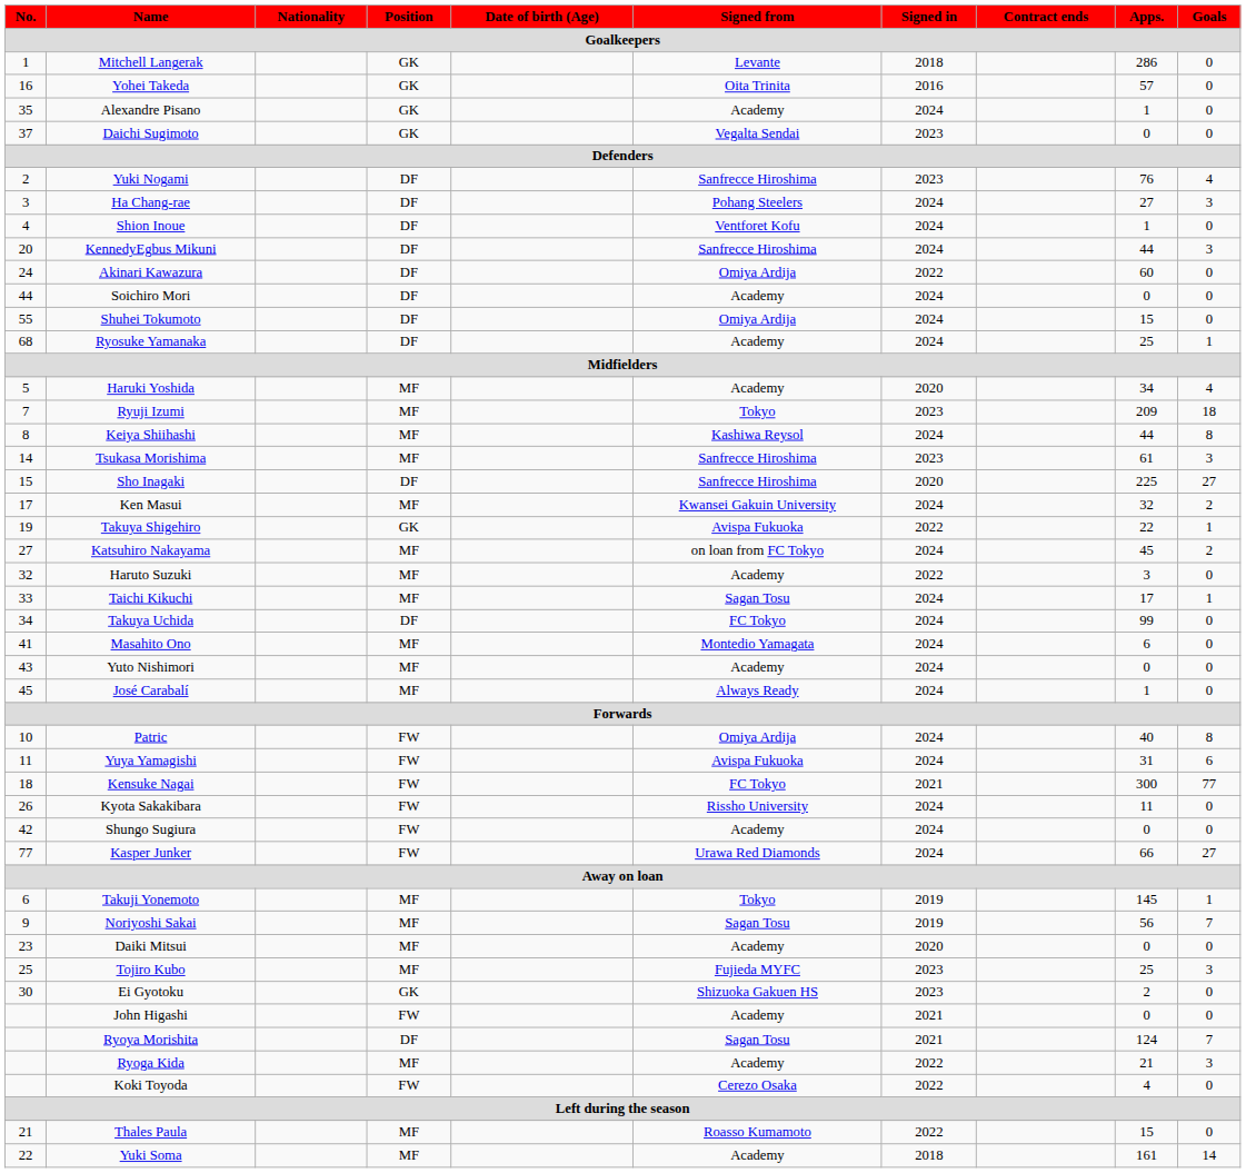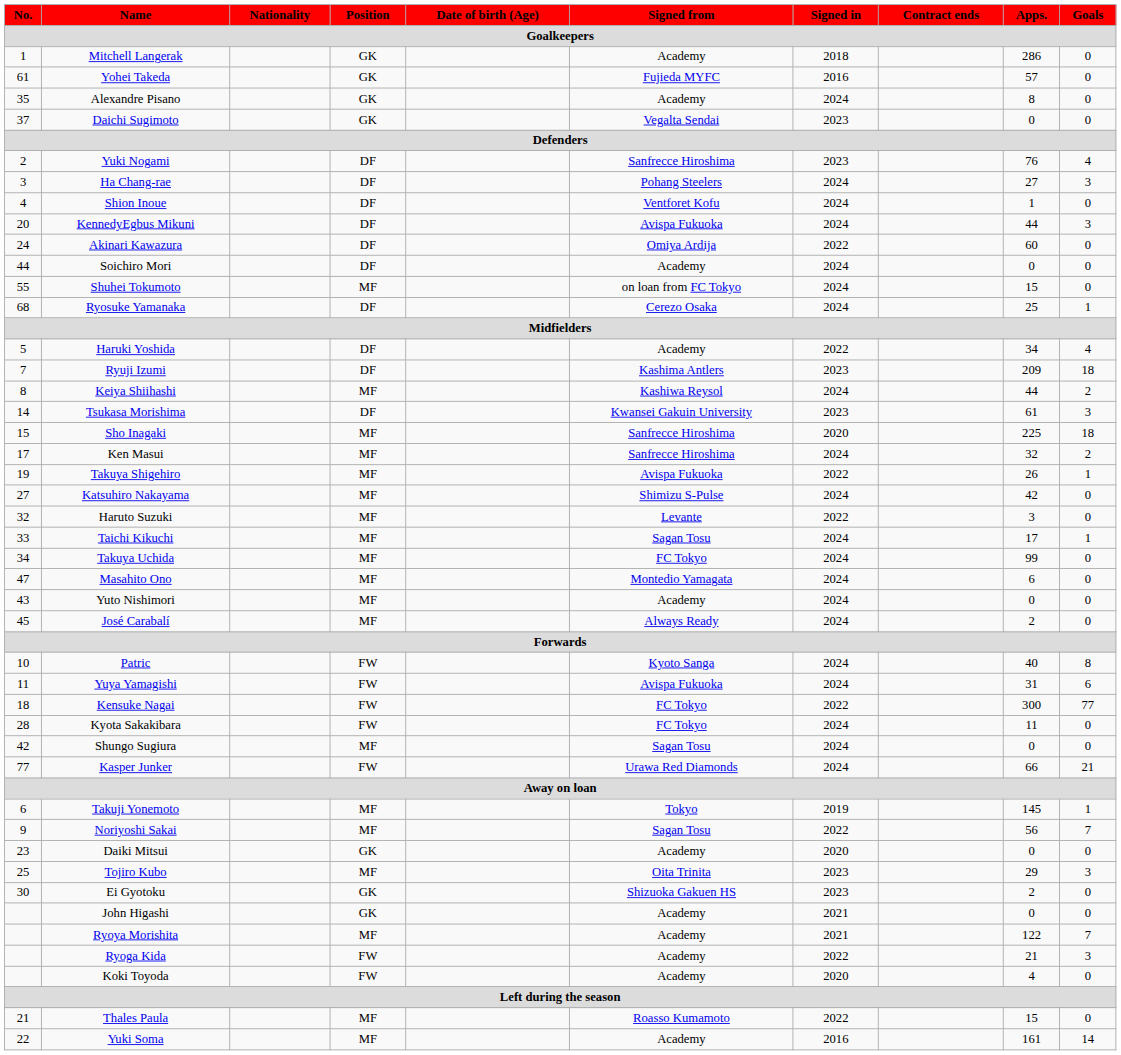Mitchell Langerak | Signed from: Levante -> Academy
Yohei Takeda | No.: 16 -> 61
Yohei Takeda | Signed from: Oita Trinita -> Fujieda MYFC
Alexandre Pisano | Apps.: 1 -> 8
KennedyEgbus Mikuni | Signed from: Sanfrecce Hiroshima -> Avispa Fukuoka
Shuhei Tokumoto | Position: DF -> MF
Shuhei Tokumoto | Signed from: Omiya Ardija -> on loan from FC Tokyo
Ryosuke Yamanaka | Signed from: Academy -> Cerezo Osaka
Haruki Yoshida | Position: MF -> DF
Haruki Yoshida | Signed in: 2020 -> 2022
Ryuji Izumi | Position: MF -> DF
Ryuji Izumi | Signed from: Tokyo -> Kashima Antlers
Keiya Shiihashi | Goals: 8 -> 2
Tsukasa Morishima | Position: MF -> DF
Tsukasa Morishima | Signed from: Sanfrecce Hiroshima -> Kwansei Gakuin University
Sho Inagaki | Position: DF -> MF
Sho Inagaki | Goals: 27 -> 18
Ken Masui | Signed from: Kwansei Gakuin University -> Sanfrecce Hiroshima
Takuya Shigehiro | Position: GK -> MF
Takuya Shigehiro | Apps.: 22 -> 26
Katsuhiro Nakayama | Signed from: on loan from FC Tokyo -> Shimizu S-Pulse
Katsuhiro Nakayama | Apps.: 45 -> 42
Katsuhiro Nakayama | Goals: 2 -> 0
Haruto Suzuki | Signed from: Academy -> Levante
Takuya Uchida | Position: DF -> MF
Masahito Ono | No.: 41 -> 47
José Carabalí | Apps.: 1 -> 2
Patric | Signed from: Omiya Ardija -> Kyoto Sanga
Kensuke Nagai | Signed in: 2021 -> 2022
Kyota Sakakibara | No.: 26 -> 28
Kyota Sakakibara | Signed from: Rissho University -> FC Tokyo
Shungo Sugiura | Position: FW -> MF
Shungo Sugiura | Signed from: Academy -> Sagan Tosu
Kasper Junker | Goals: 27 -> 21
Noriyoshi Sakai | Signed in: 2019 -> 2022
Daiki Mitsui | Position: MF -> GK
Tojiro Kubo | Signed from: Fujieda MYFC -> Oita Trinita
Tojiro Kubo | Apps.: 25 -> 29
John Higashi | Position: FW -> GK
Ryoya Morishita | Position: DF -> MF
Ryoya Morishita | Signed from: Sagan Tosu -> Academy
Ryoya Morishita | Apps.: 124 -> 122
Ryoga Kida | Position: MF -> FW
Koki Toyoda | Signed from: Cerezo Osaka -> Academy
Koki Toyoda | Signed in: 2022 -> 2020
Yuki Soma | Signed in: 2018 -> 2016
